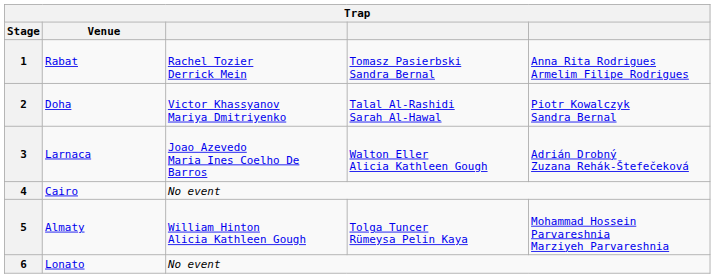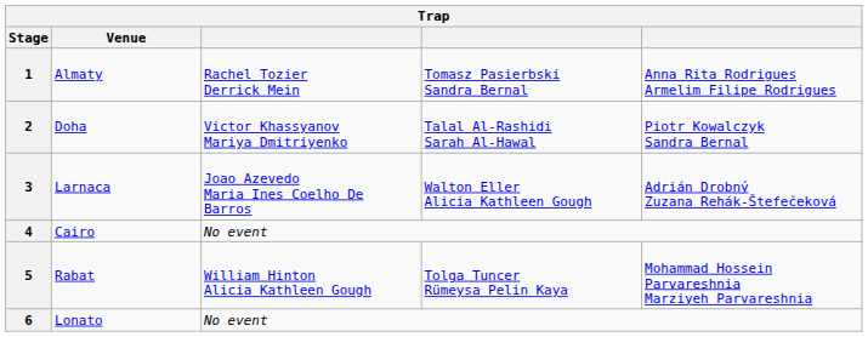1 | Venue: Rabat -> Almaty
5 | Venue: Almaty -> Rabat
